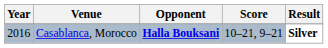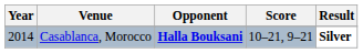Casablanca, Morocco | Year: 2016 -> 2014
